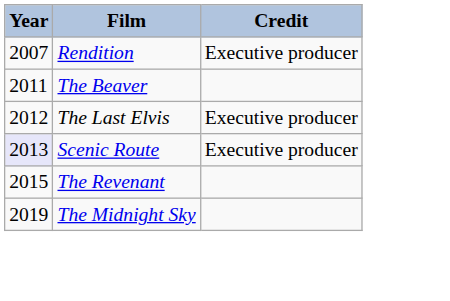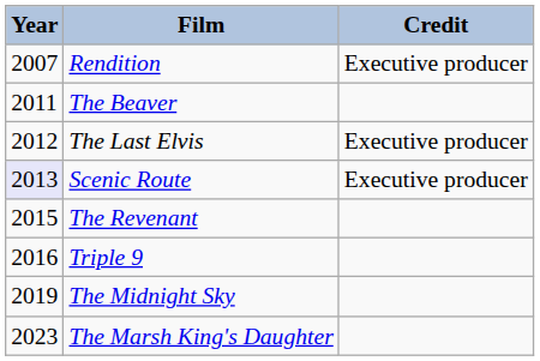+ row: 2016 | Triple 9
+ row: 2023 | The Marsh King's Daughter
